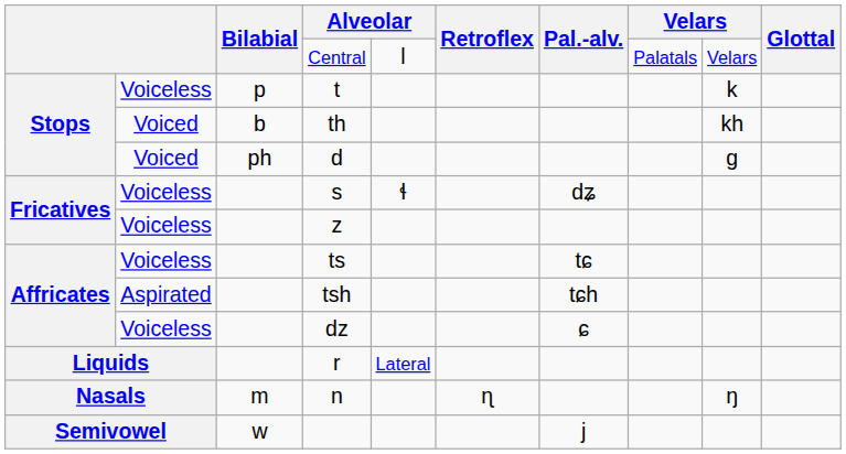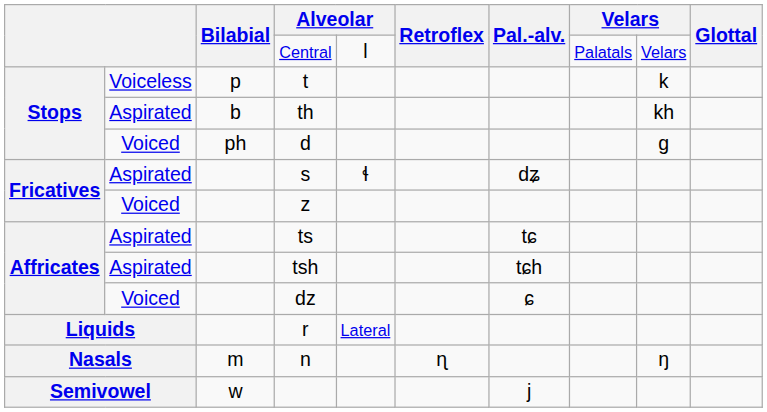th | column 2: Voiced -> Aspirated
s | column 2: Voiceless -> Aspirated
z | column 2: Voiceless -> Voiced
ts | column 2: Voiceless -> Aspirated
dz | column 2: Voiceless -> Voiced
